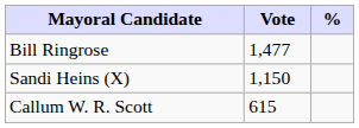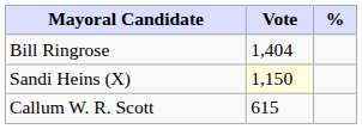Bill Ringrose | Vote: 1,477 -> 1,404
Sandi Heins (X) | Vote: no background -> lightyellow background
